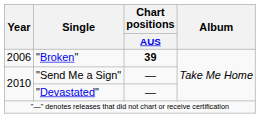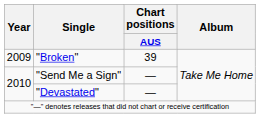"Broken" | Year: 2006 -> 2009
"Broken" | Chart positions / AUS: bold -> normal
